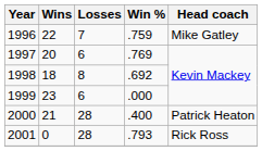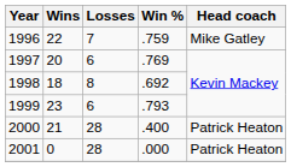1999 | Win %: .000 -> .793
2001 | Win %: .793 -> .000
2001 | Head coach: Rick Ross -> Patrick Heaton
